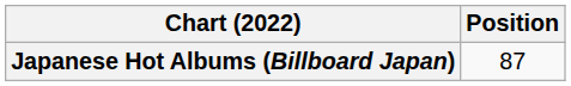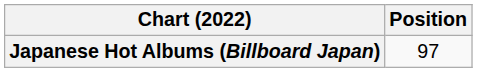Japanese Hot Albums (Billboard Japan) | Position: 87 -> 97
